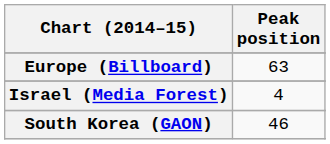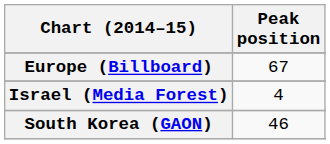Europe (Billboard) | Peak position: 63 -> 67
